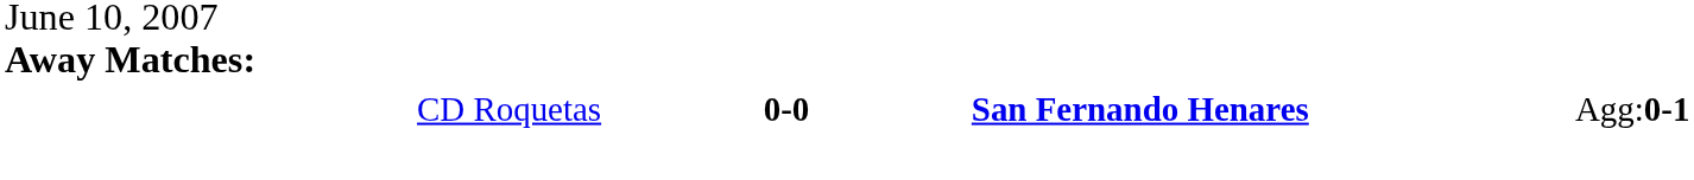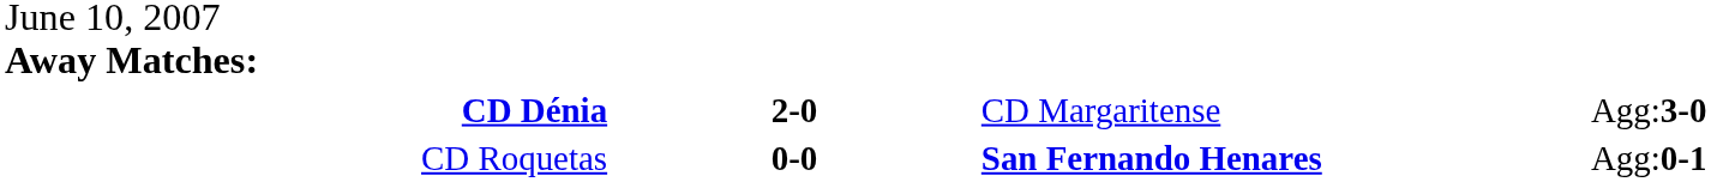+ row: CD Dénia | 2-0 | CD Margaritense | Agg:3-0
